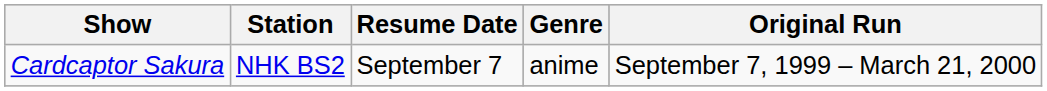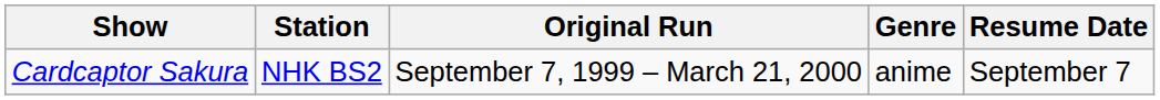columns swapped: Resume Date <-> Original Run
